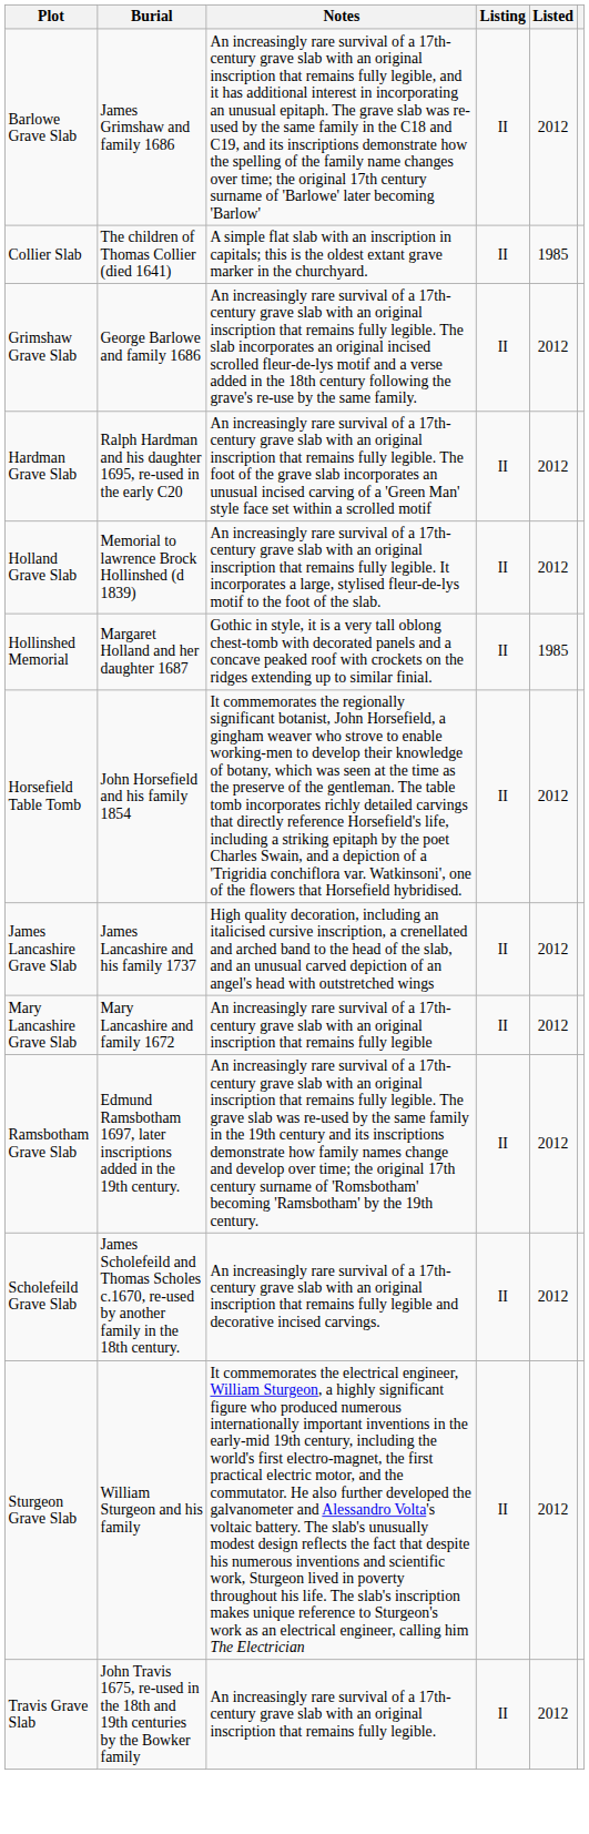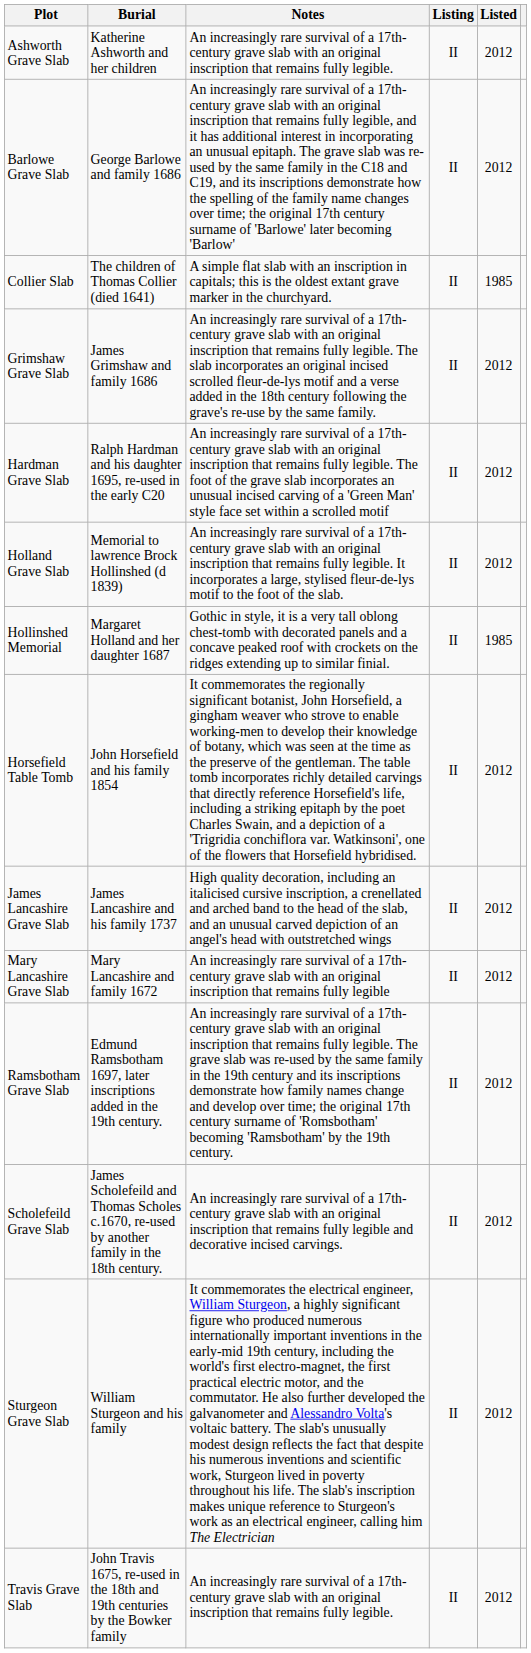+ row: Ashworth Grave Slab | Katherine Ashworth and her children | An increasingly rare survival of a 17th-century grave slab with an original inscription that remains fully legible. | II | 2012
Barlowe Grave Slab | Burial: James Grimshaw and family 1686 -> George Barlowe and family 1686
Grimshaw Grave Slab | Burial: George Barlowe and family 1686 -> James Grimshaw and family 1686
